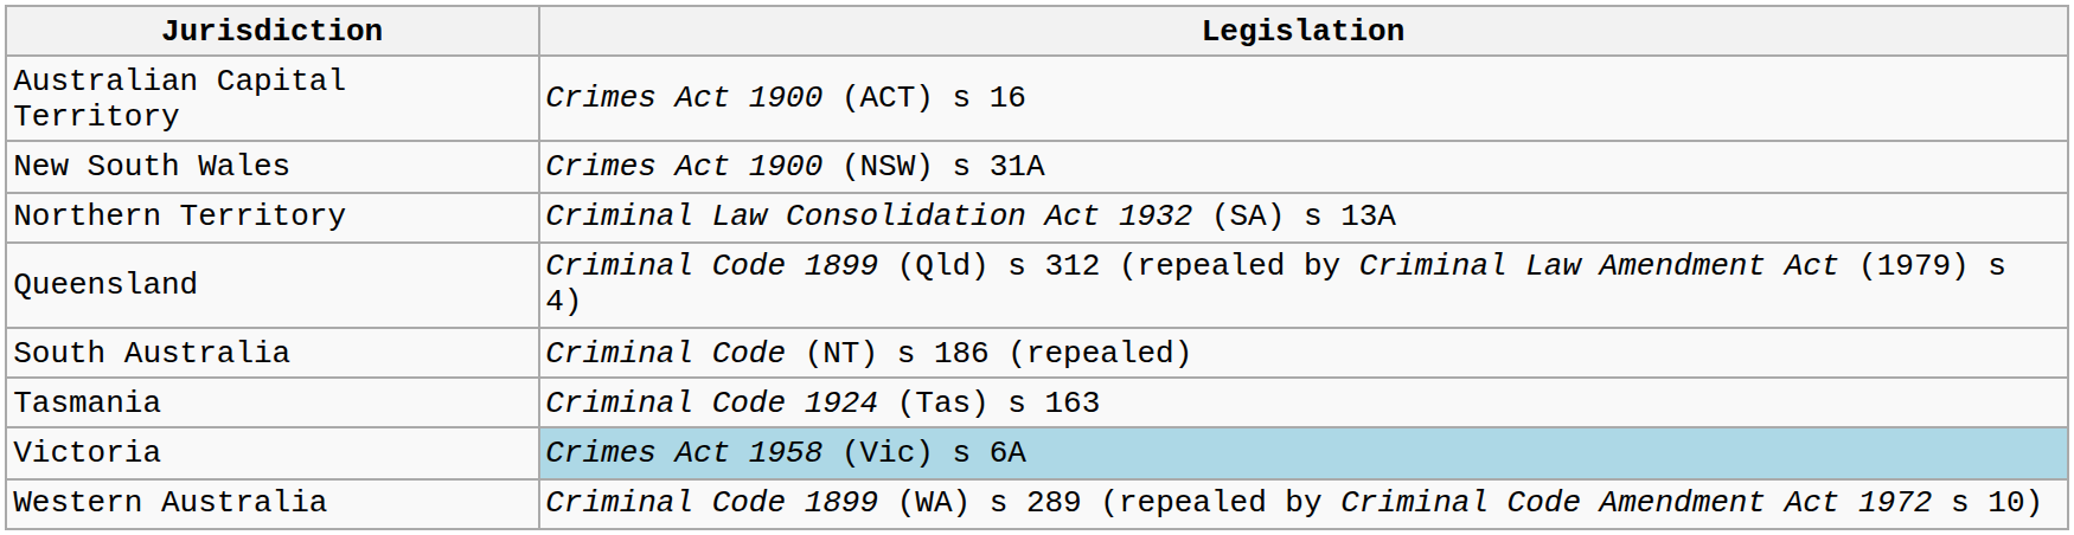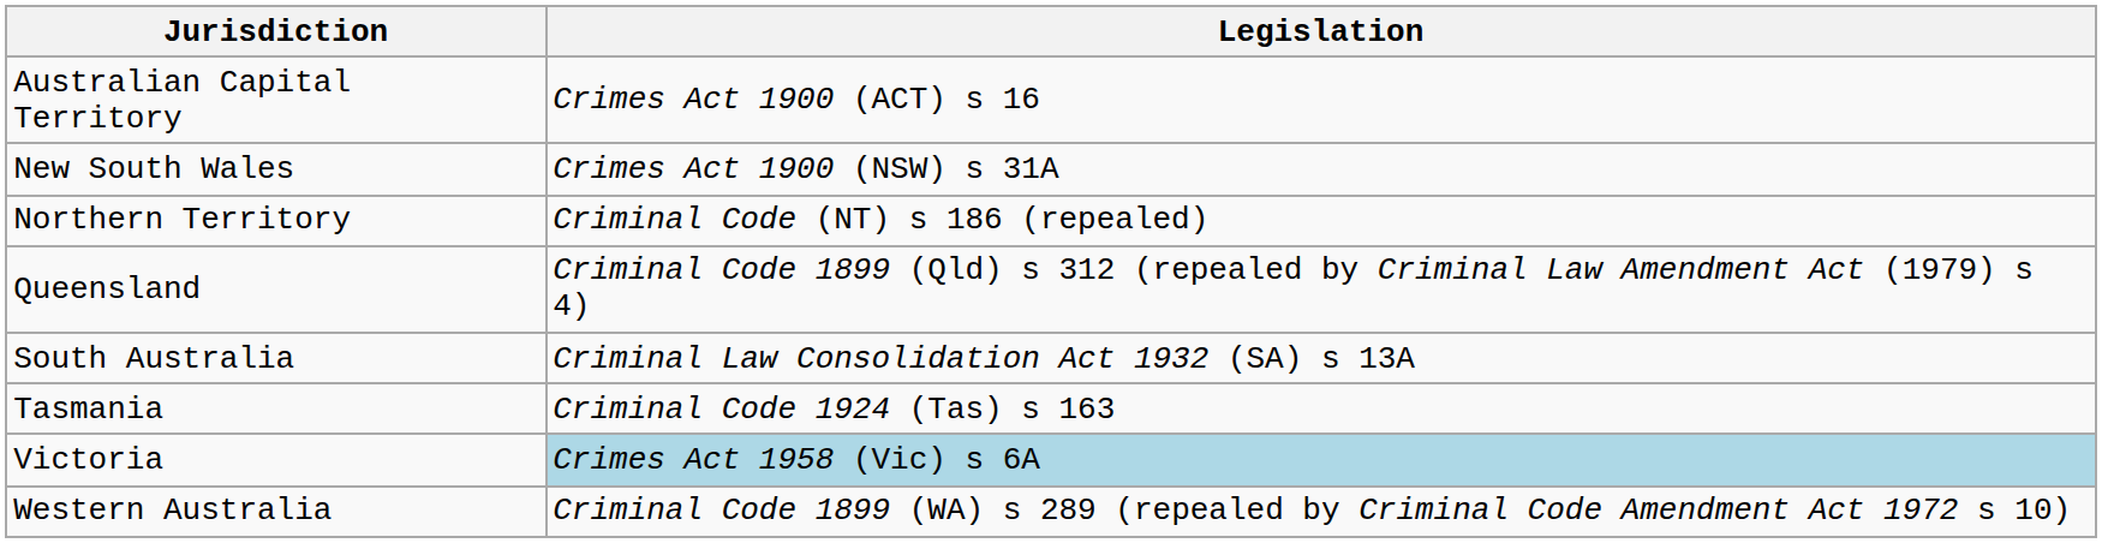Northern Territory | Legislation: Criminal Law Consolidation Act 1932 (SA) s 13A -> Criminal Code (NT) s 186 (repealed)
South Australia | Legislation: Criminal Code (NT) s 186 (repealed) -> Criminal Law Consolidation Act 1932 (SA) s 13A
